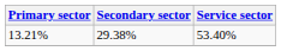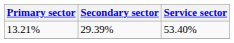13.21% | Secondary sector: 29.38% -> 29.39%
